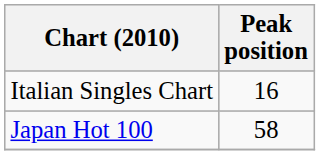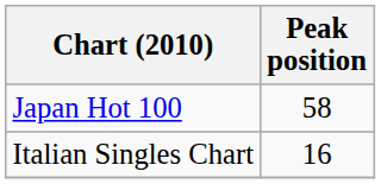rows swapped: Italian Singles Chart <-> Japan Hot 100
